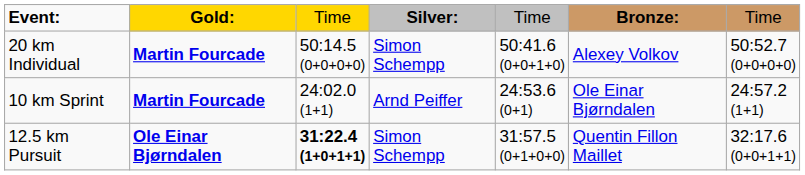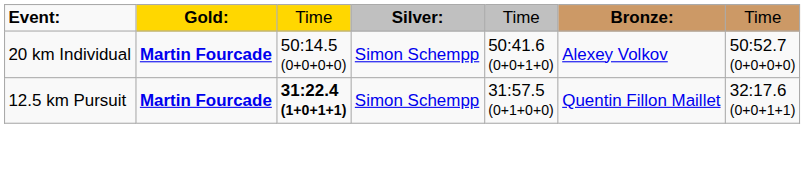- row: 10 km Sprint | Martin Fourcade | 24:02.0 (1+1) | Arnd Peiffer | 24:53.6 (0+1) | Ole Einar Bjørndalen | 24:57.2 (1+1)
12.5 km Pursuit | column 2: Ole Einar Bjørndalen -> Martin Fourcade
